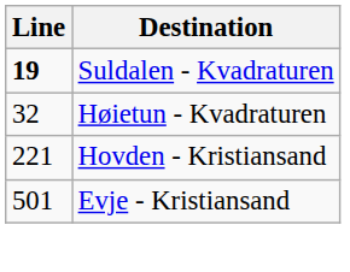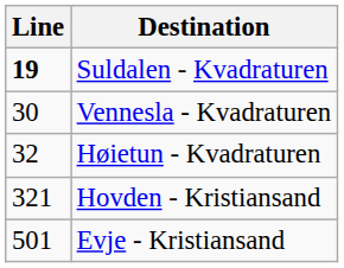+ row: 30 | Vennesla - Kvadraturen
Hovden - Kristiansand | Line: 221 -> 321
